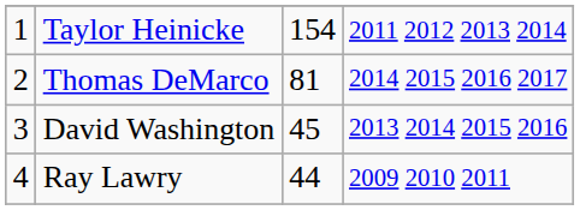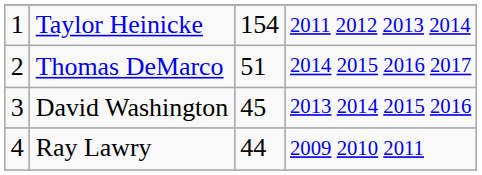Thomas DeMarco | column 3: 81 -> 51
